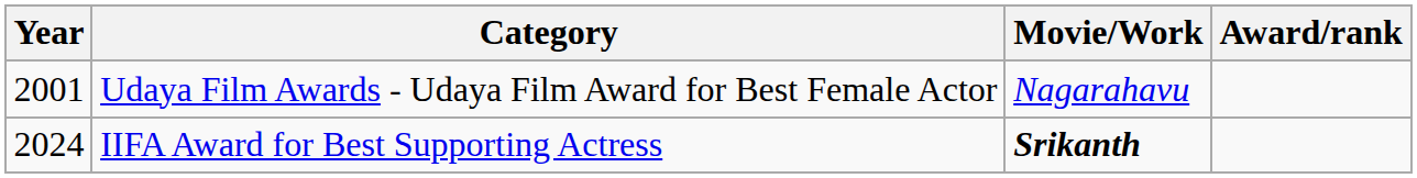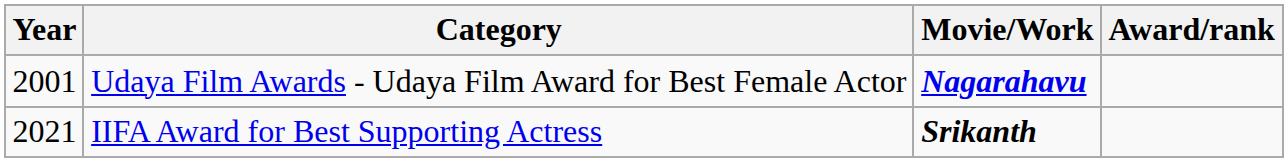Udaya Film Awards - Udaya Film Award for Best Female Actor | Movie/Work: normal -> bold
IIFA Award for Best Supporting Actress | Year: 2024 -> 2021
